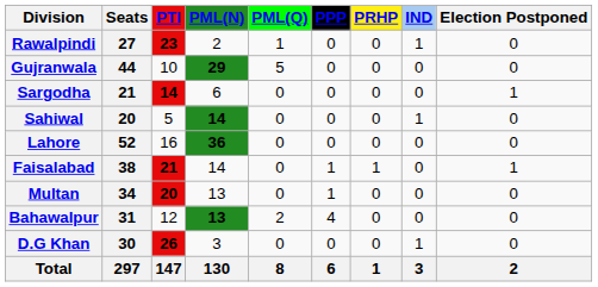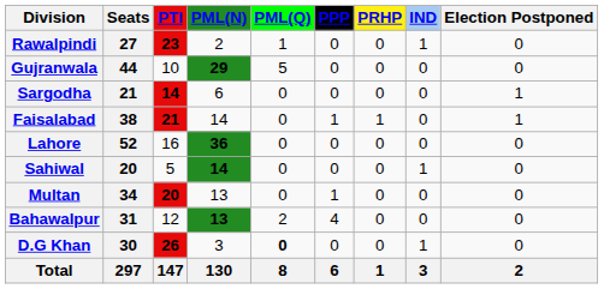rows swapped: Faisalabad <-> Sahiwal
D.G Khan | column 5: normal -> bold
